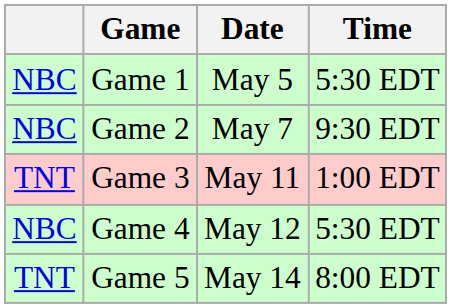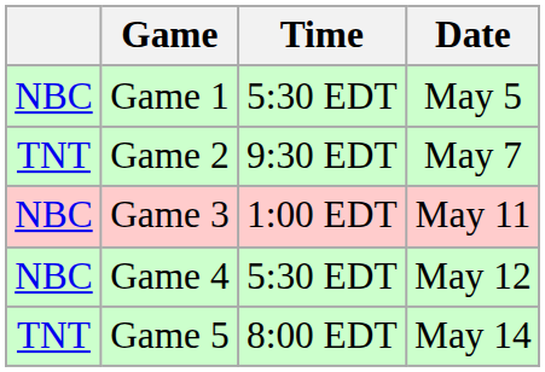columns swapped: Date <-> Time
Game 2 | column 1: NBC -> TNT
Game 3 | column 1: TNT -> NBC
